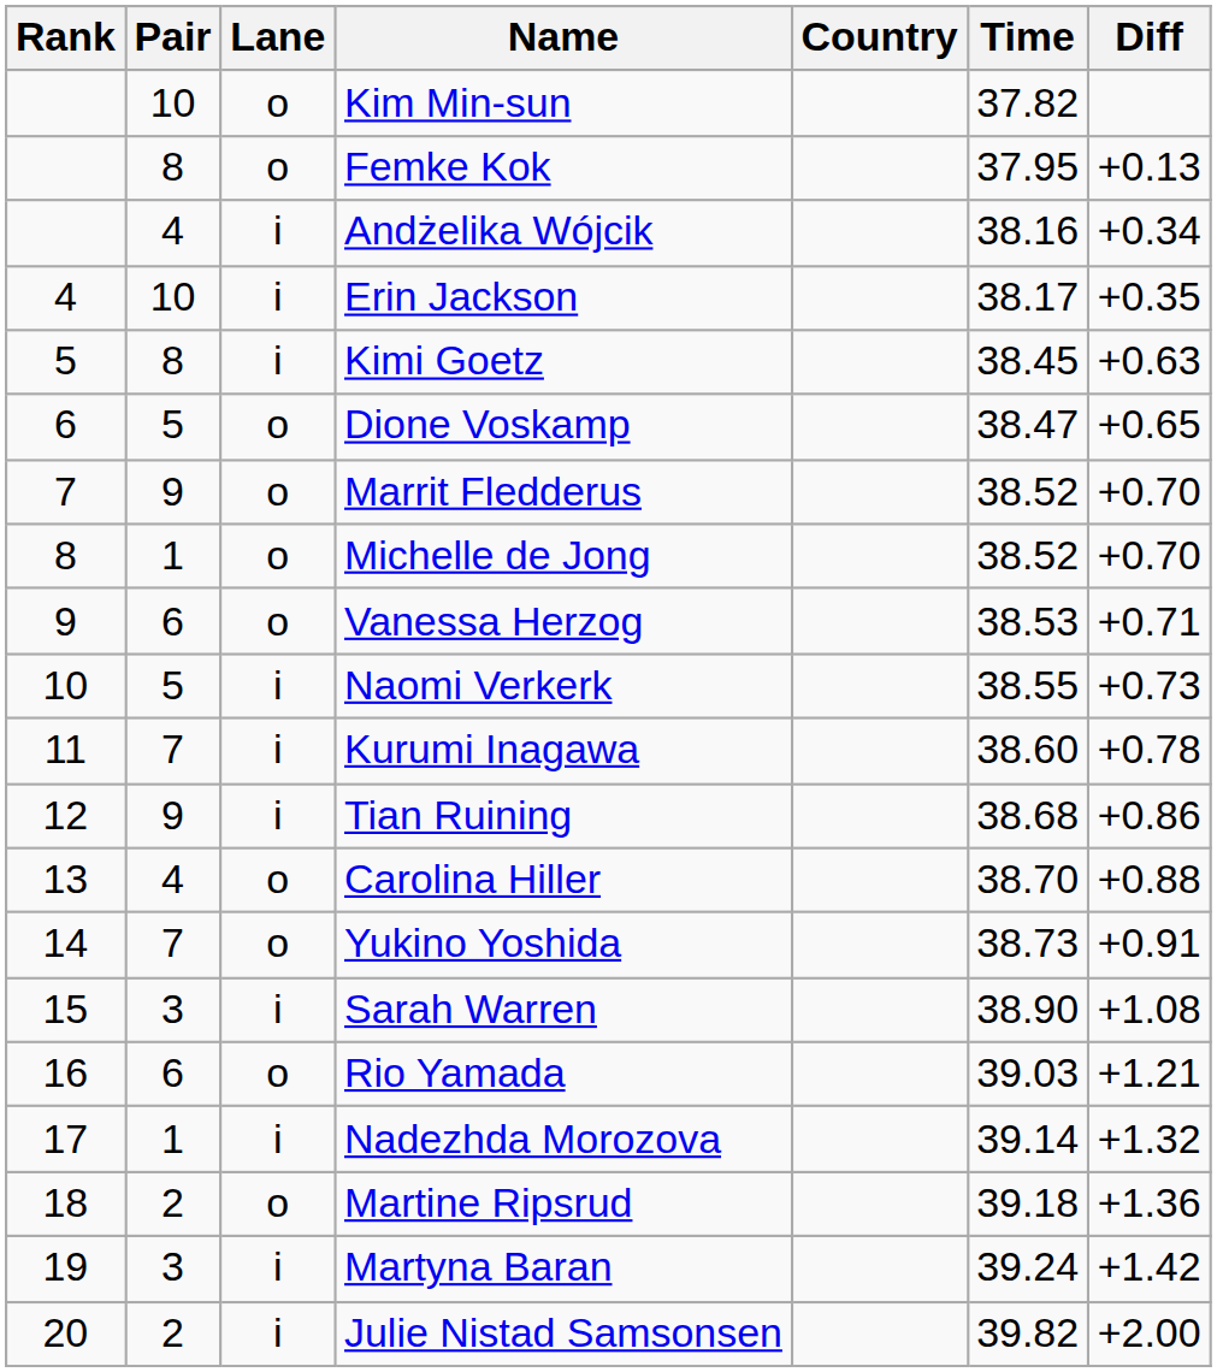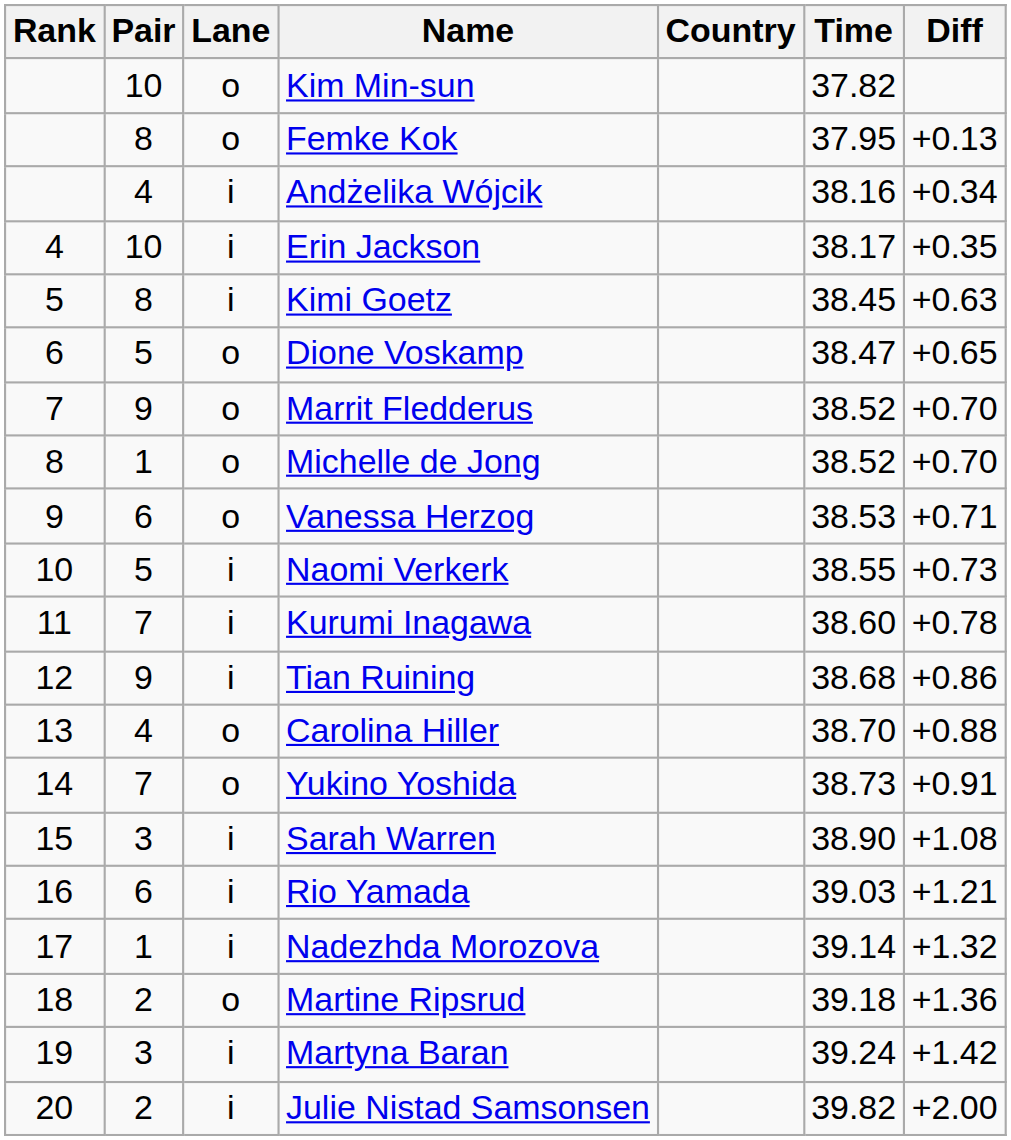Rio Yamada | Lane: o -> i
